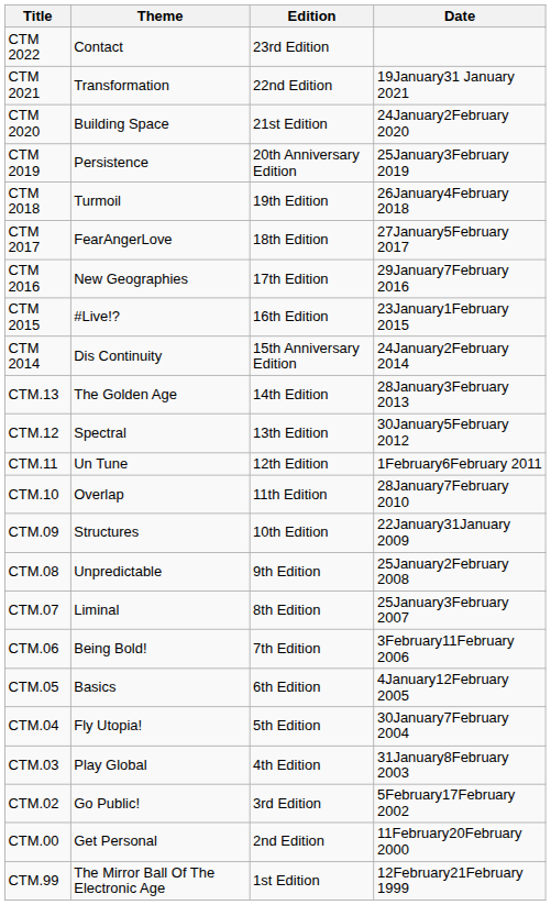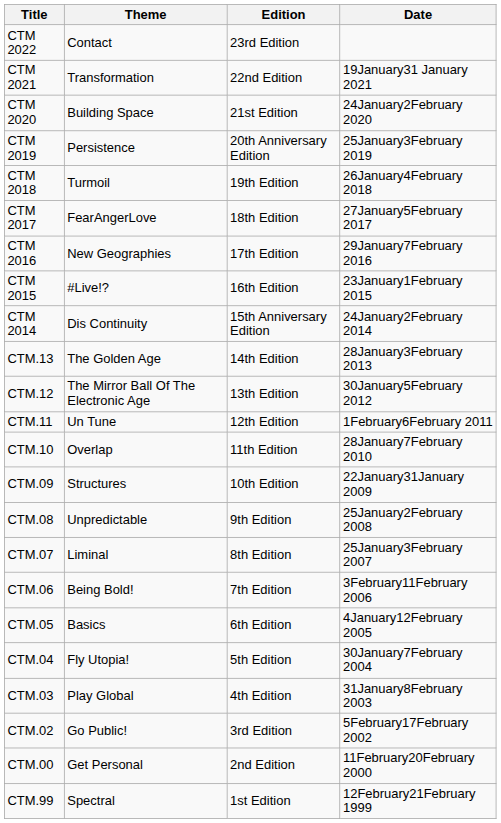CTM.12 | Theme: Spectral -> The Mirror Ball Of The Electronic Age
CTM.99 | Theme: The Mirror Ball Of The Electronic Age -> Spectral
